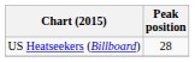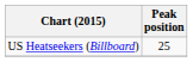US Heatseekers (Billboard) | Peak position: 28 -> 25
